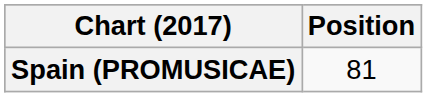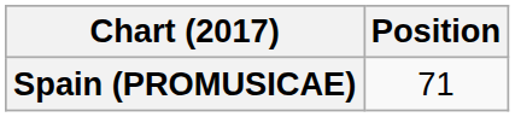Spain (PROMUSICAE) | Position: 81 -> 71
